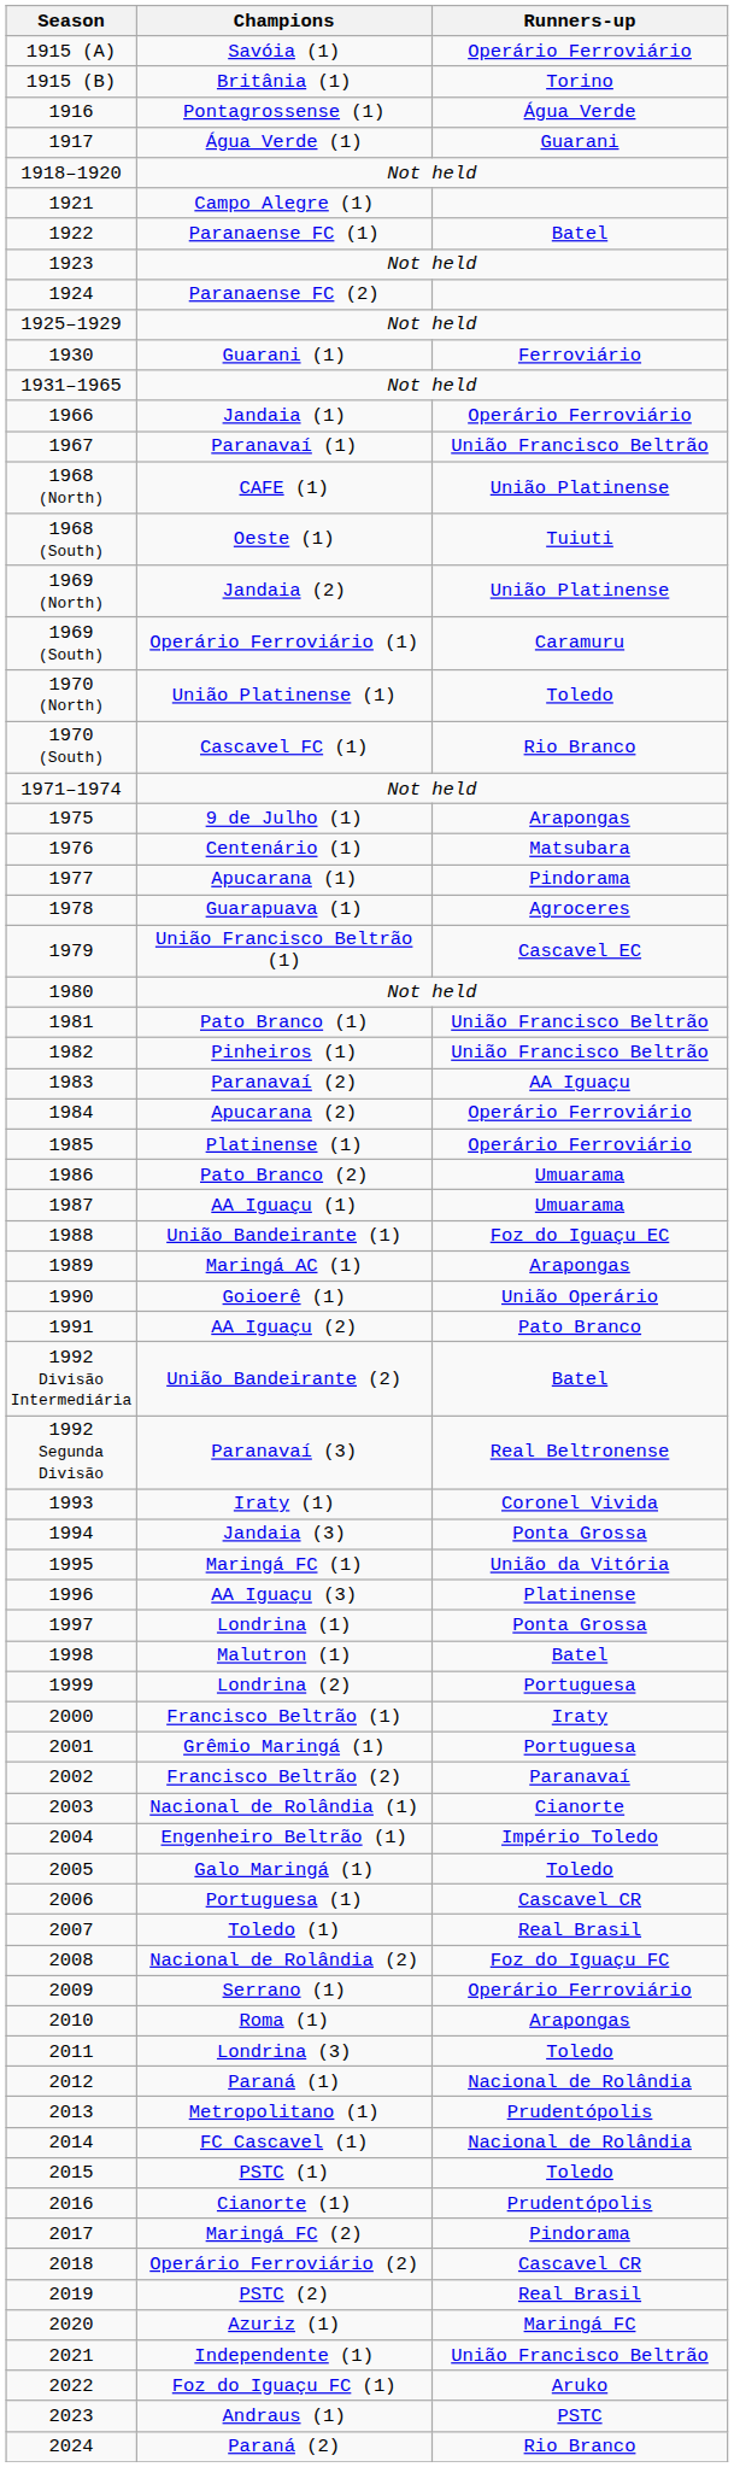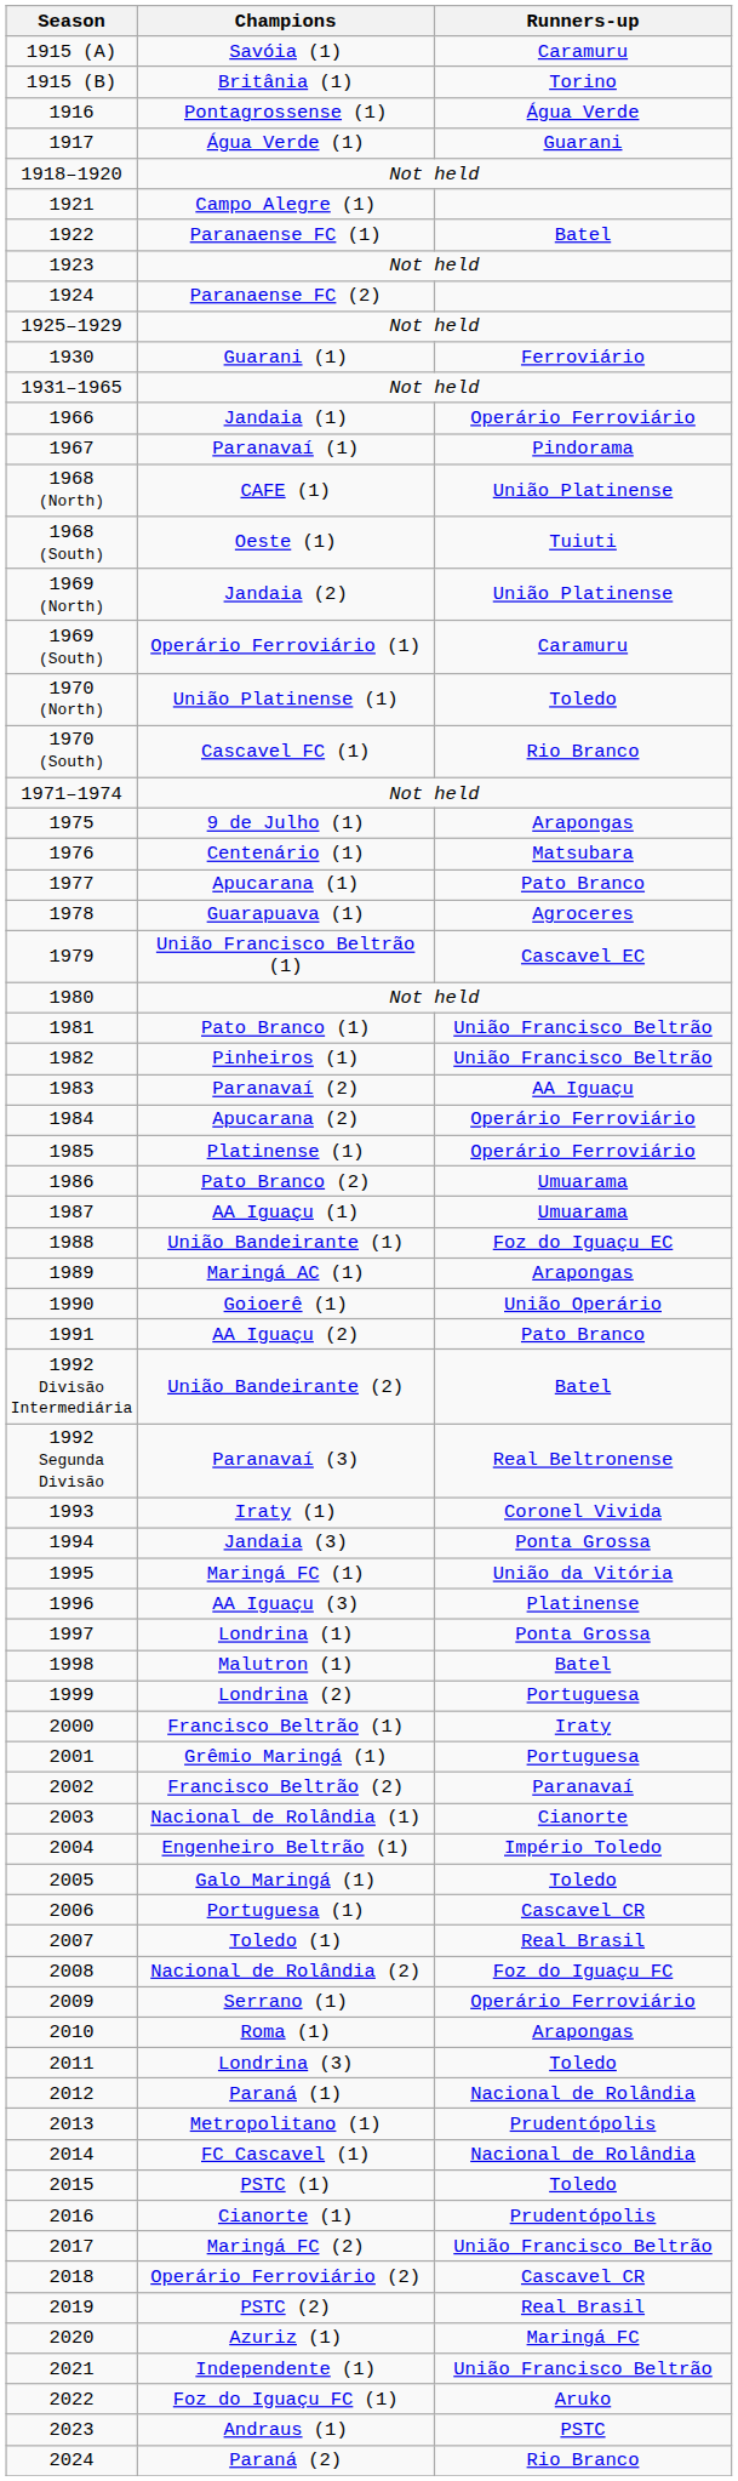Savóia (1) | Runners-up: Operário Ferroviário -> Caramuru
Paranavaí (1) | Runners-up: União Francisco Beltrão -> Pindorama
Apucarana (1) | Runners-up: Pindorama -> Pato Branco
Maringá FC (2) | Runners-up: Pindorama -> União Francisco Beltrão
